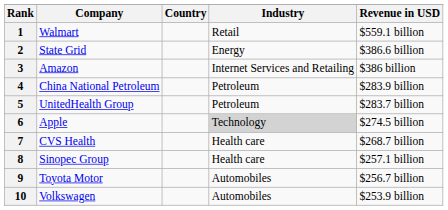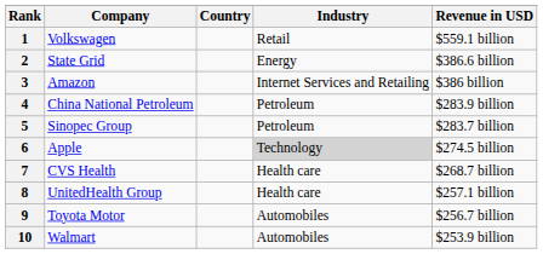1 | Company: Walmart -> Volkswagen
5 | Company: UnitedHealth Group -> Sinopec Group
8 | Company: Sinopec Group -> UnitedHealth Group
10 | Company: Volkswagen -> Walmart
